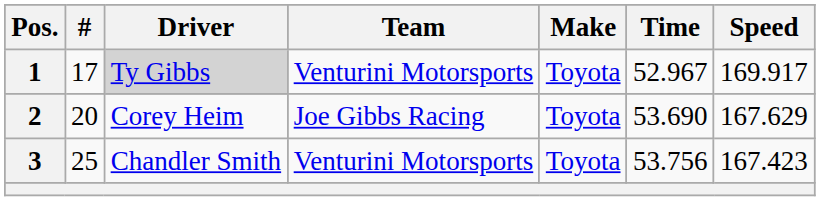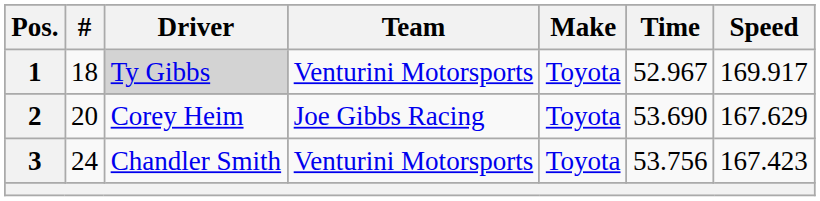1 | #: 17 -> 18
3 | #: 25 -> 24
